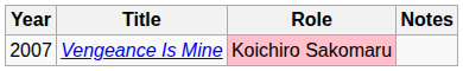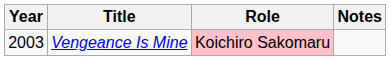Vengeance Is Mine | Year: 2007 -> 2003
